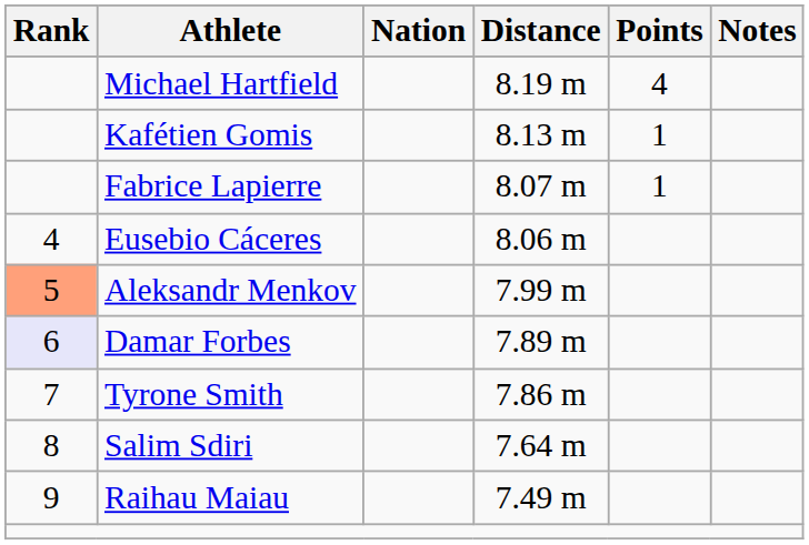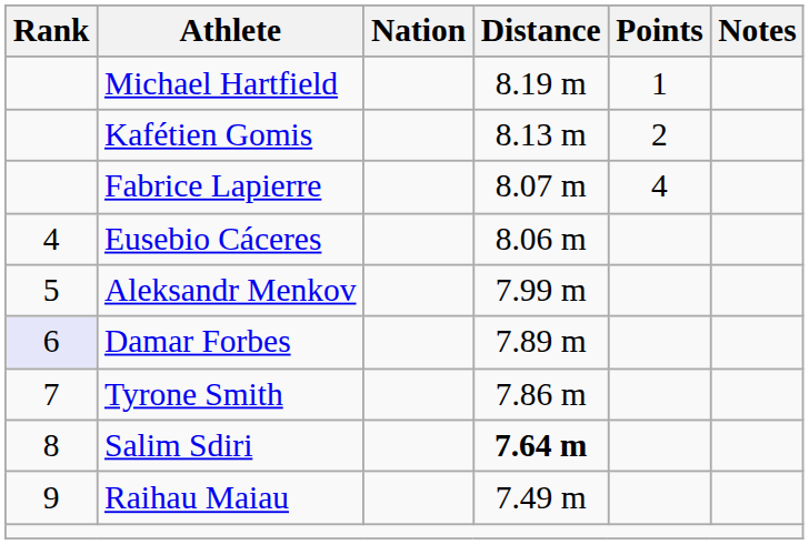Michael Hartfield | Points: 4 -> 1
Kafétien Gomis | Points: 1 -> 2
Fabrice Lapierre | Points: 1 -> 4
Aleksandr Menkov | Rank: lightsalmon background -> no background
Salim Sdiri | Distance: normal -> bold
